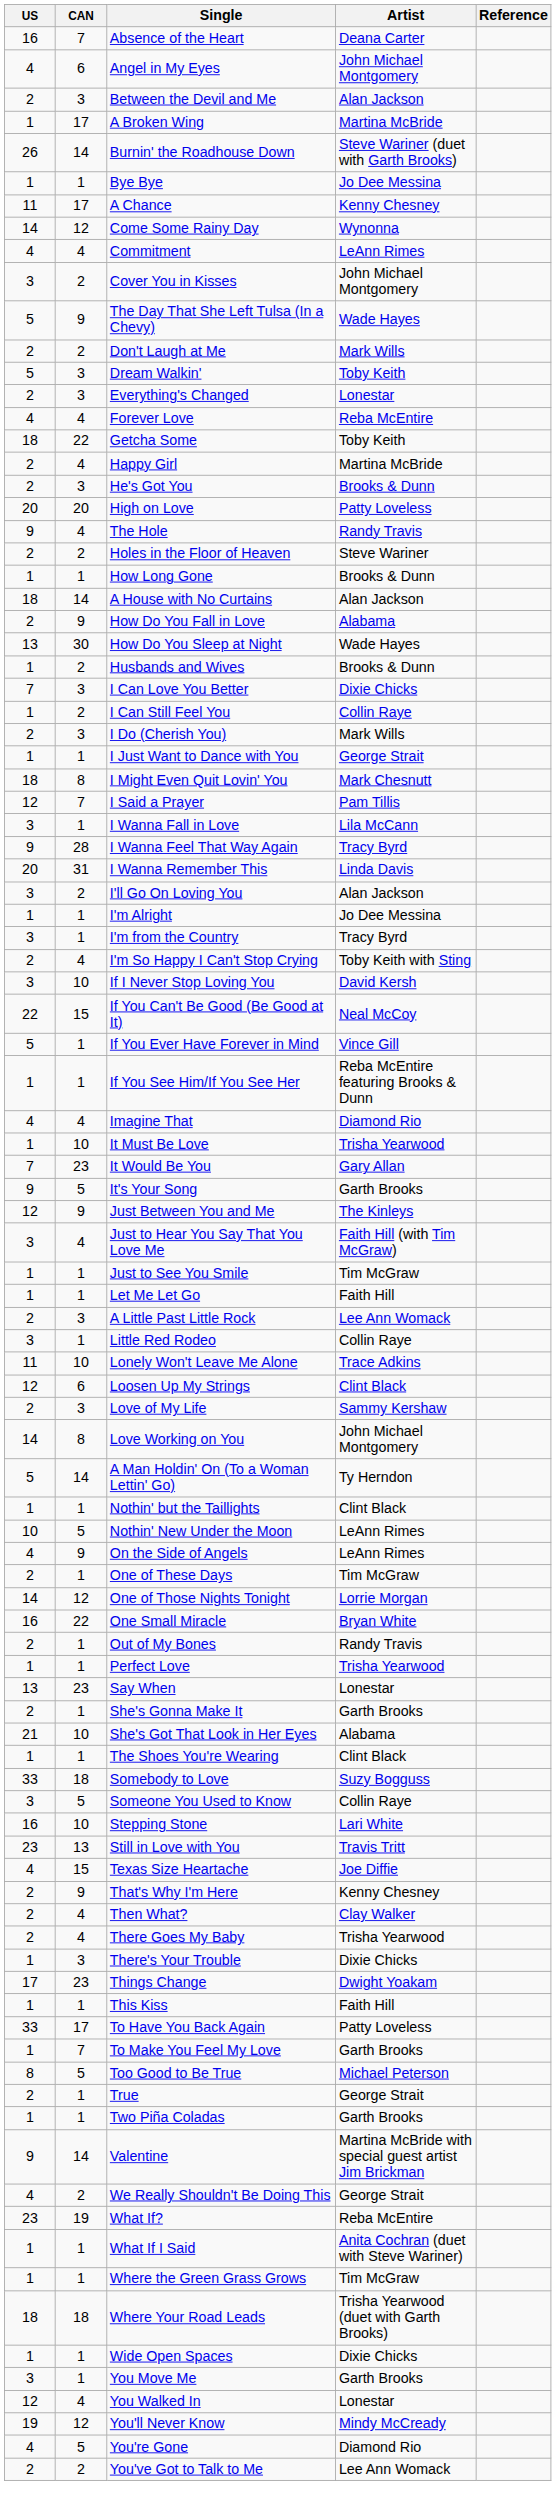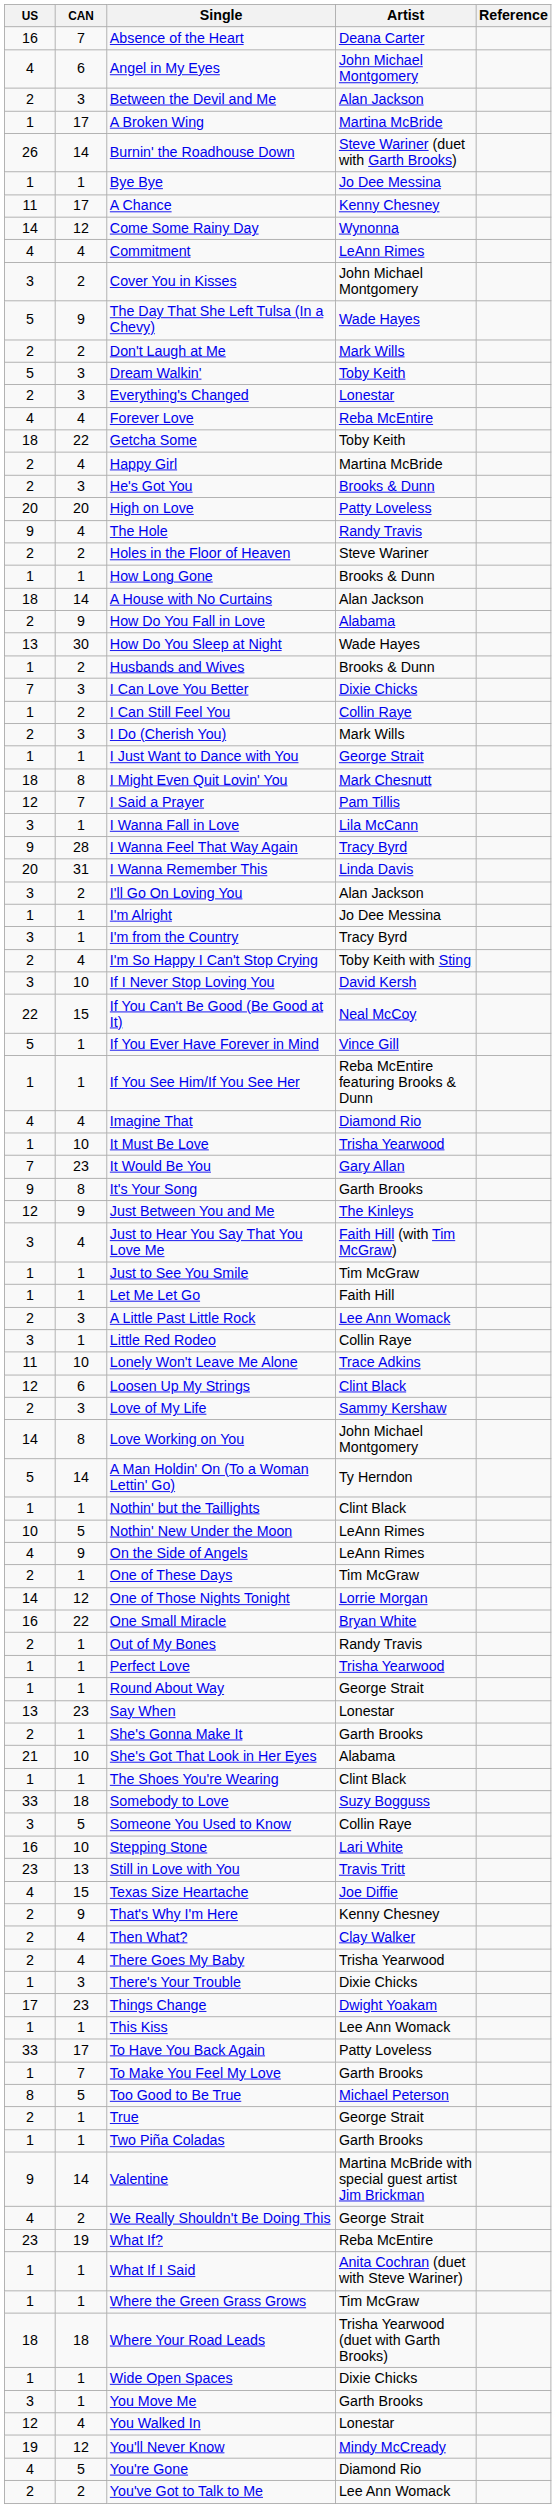It's Your Song | CAN: 5 -> 8
+ row: 1 | 1 | Round About Way | George Strait
This Kiss | Artist: Faith Hill -> Lee Ann Womack
